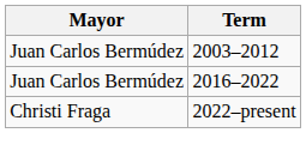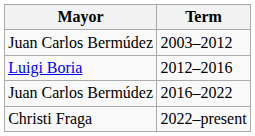+ row: Luigi Boria | 2012–2016
